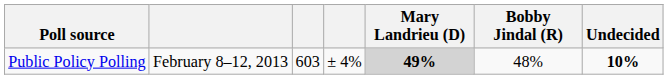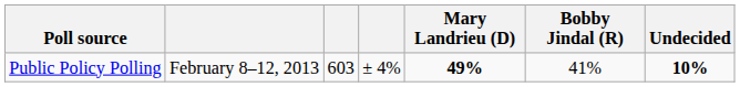Public Policy Polling | Mary Landrieu (D): lightgrey background -> no background
Public Policy Polling | Bobby Jindal (R): 48% -> 41%
